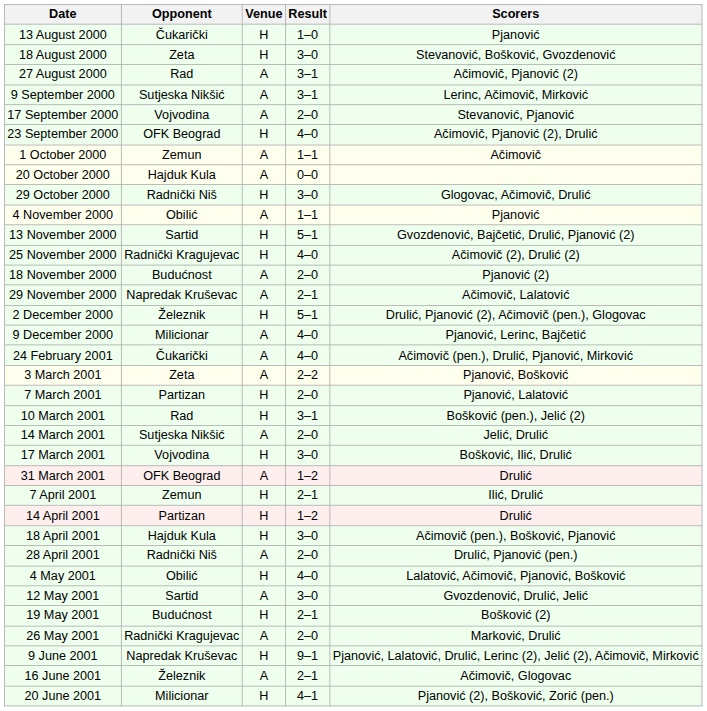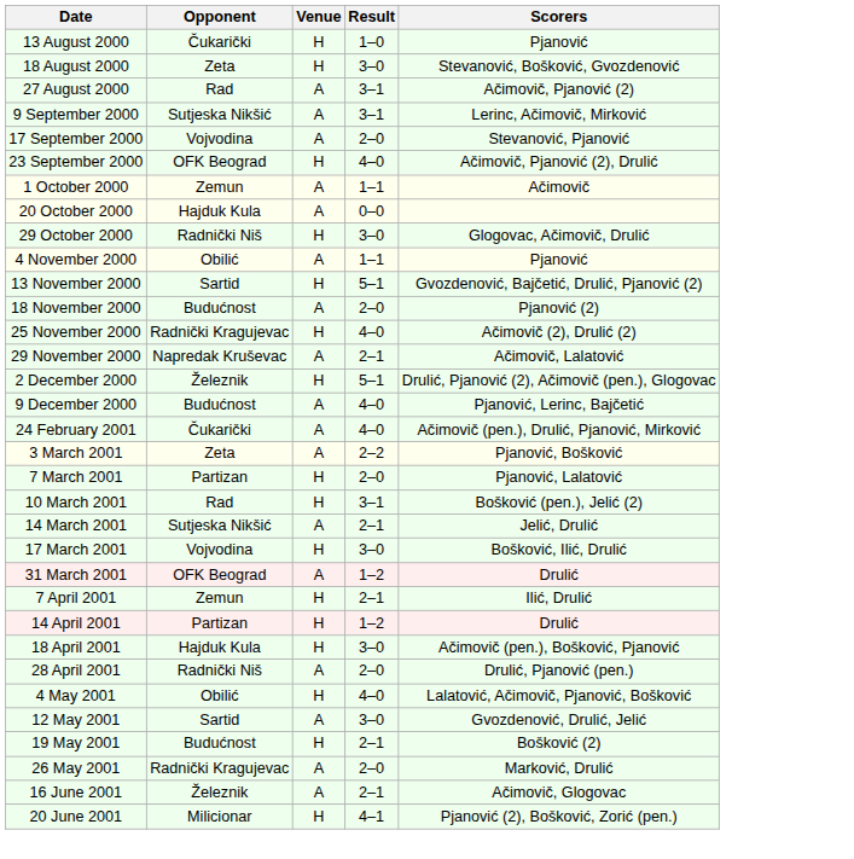rows swapped: 18 November 2000 <-> 25 November 2000
9 December 2000 | Opponent: Milicionar -> Budućnost
14 March 2001 | Result: 2–0 -> 2–1
- row: 9 June 2001 | Napredak Kruševac | H | 9–1 | Pjanović, Lalatović, Drulić, Lerinc (2), Jelić (2), Ačimovič, Mirković
